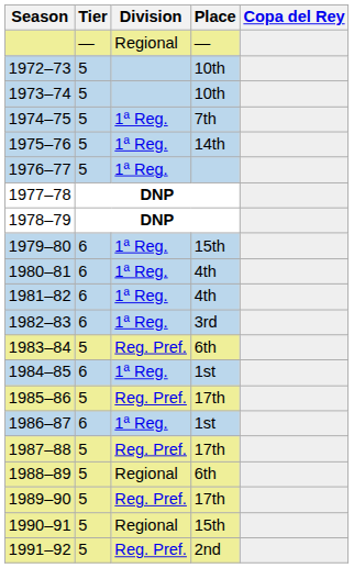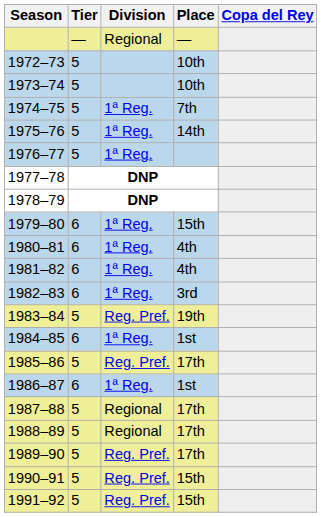1983–84 | Place: 6th -> 19th
1987–88 | Division: Reg. Pref. -> Regional
1988–89 | Place: 6th -> 17th
1990–91 | Division: Regional -> Reg. Pref.
1991–92 | Place: 2nd -> 15th
